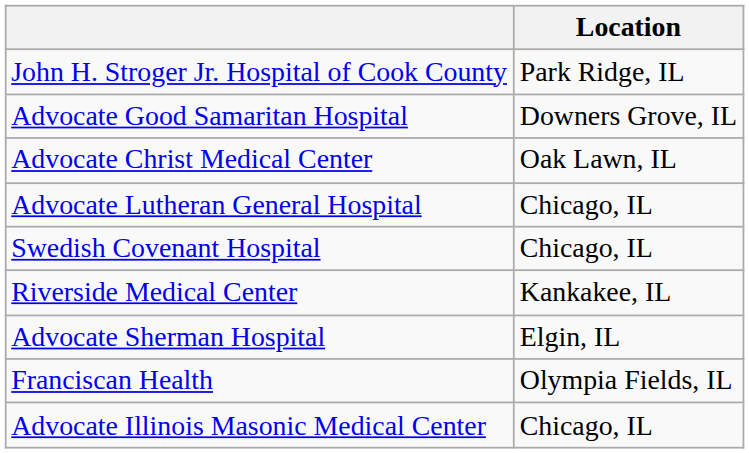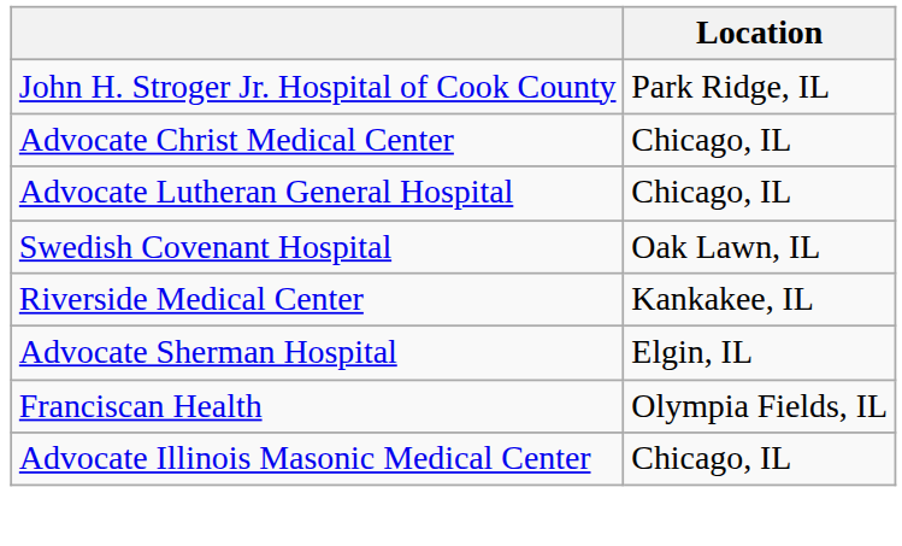- row: Advocate Good Samaritan Hospital | Downers Grove, IL
Advocate Christ Medical Center | Location: Oak Lawn, IL -> Chicago, IL
Swedish Covenant Hospital | Location: Chicago, IL -> Oak Lawn, IL
